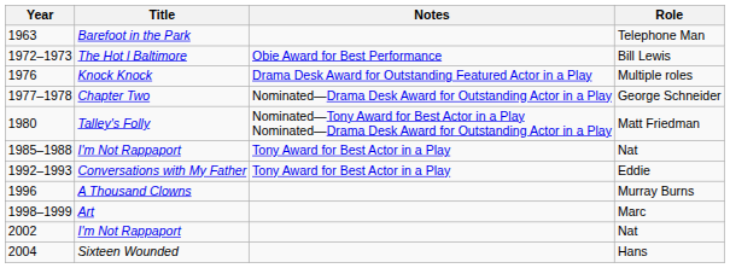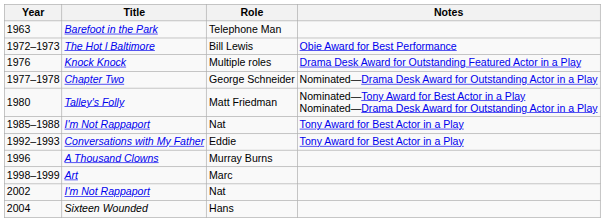columns swapped: Role <-> Notes
